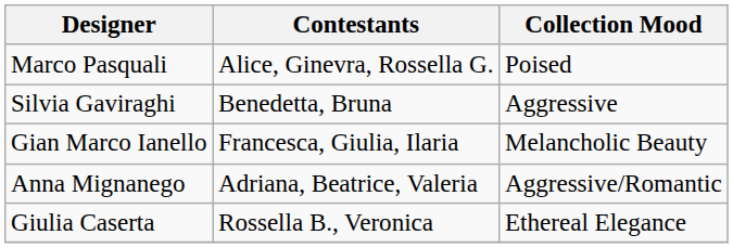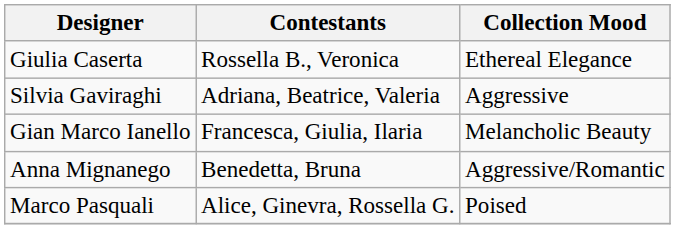rows swapped: Giulia Caserta <-> Marco Pasquali
Silvia Gaviraghi | Contestants: Benedetta, Bruna -> Adriana, Beatrice, Valeria
Anna Mignanego | Contestants: Adriana, Beatrice, Valeria -> Benedetta, Bruna
